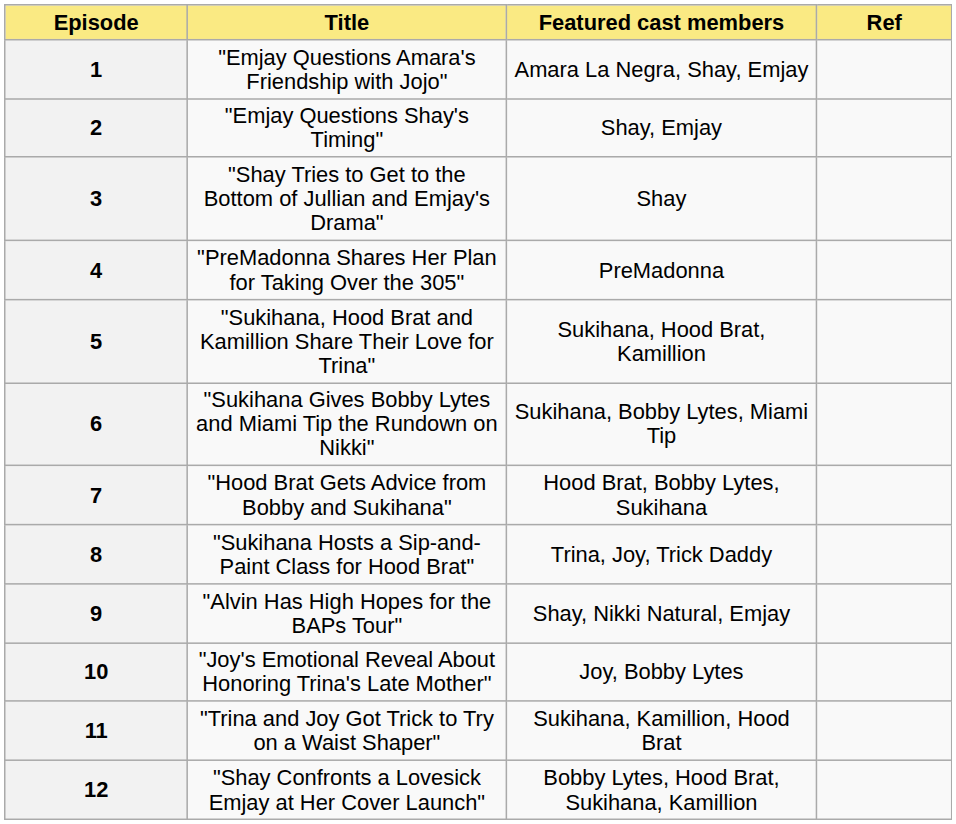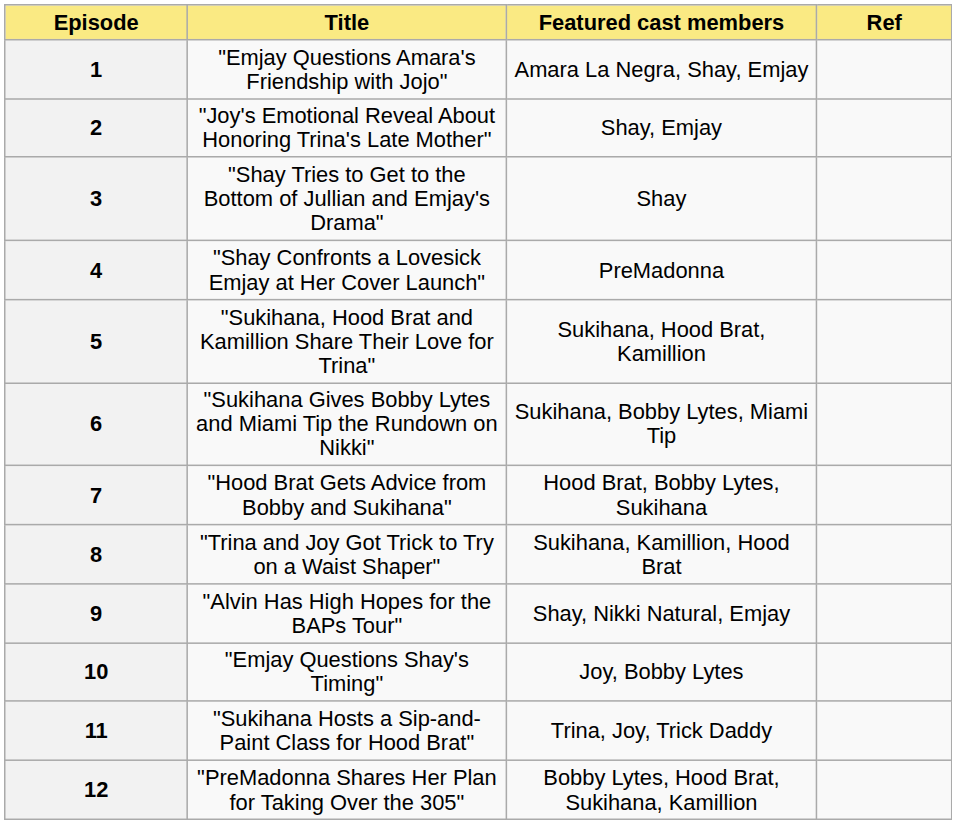2 | Title: "Emjay Questions Shay's Timing" -> "Joy's Emotional Reveal About Honoring Trina's Late Mother"
4 | Title: "PreMadonna Shares Her Plan for Taking Over the 305" -> "Shay Confronts a Lovesick Emjay at Her Cover Launch"
8 | Title: "Sukihana Hosts a Sip-and-Paint Class for Hood Brat" -> "Trina and Joy Got Trick to Try on a Waist Shaper"
8 | Featured cast members: Trina, Joy, Trick Daddy -> Sukihana, Kamillion, Hood Brat
10 | Title: "Joy's Emotional Reveal About Honoring Trina's Late Mother" -> "Emjay Questions Shay's Timing"
11 | Title: "Trina and Joy Got Trick to Try on a Waist Shaper" -> "Sukihana Hosts a Sip-and-Paint Class for Hood Brat"
11 | Featured cast members: Sukihana, Kamillion, Hood Brat -> Trina, Joy, Trick Daddy
12 | Title: "Shay Confronts a Lovesick Emjay at Her Cover Launch" -> "PreMadonna Shares Her Plan for Taking Over the 305"
